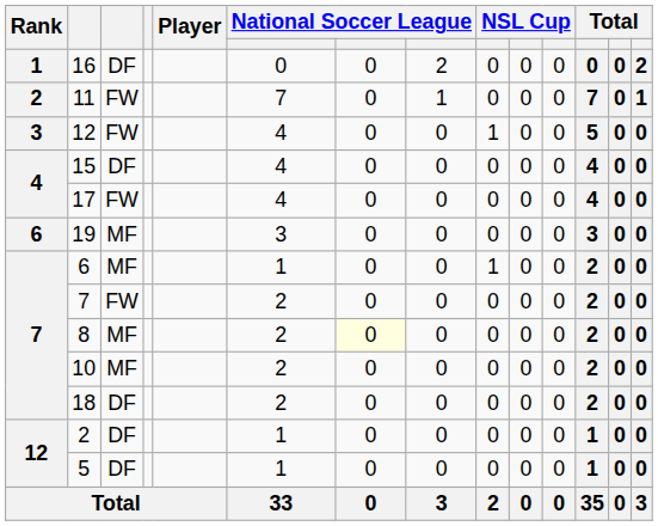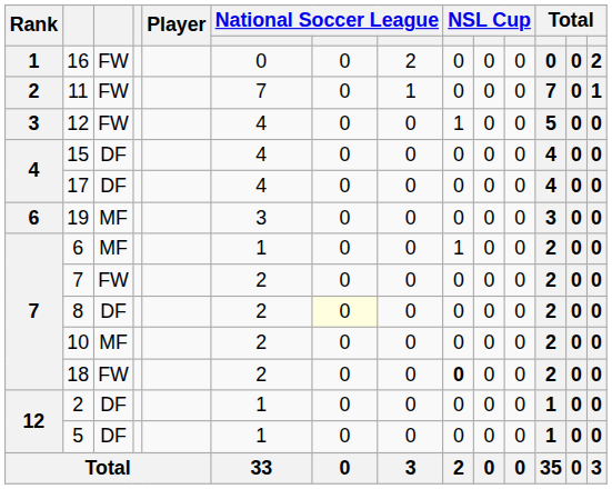16 | column 3: DF -> FW
17 | column 3: FW -> DF
8 | column 3: MF -> DF
18 | column 3: DF -> FW
18 | column 9: normal -> bold
